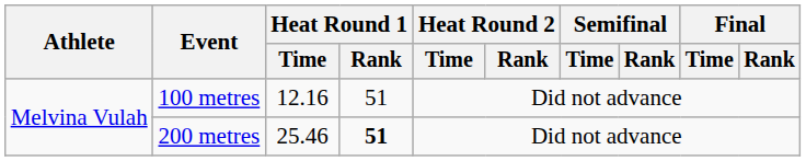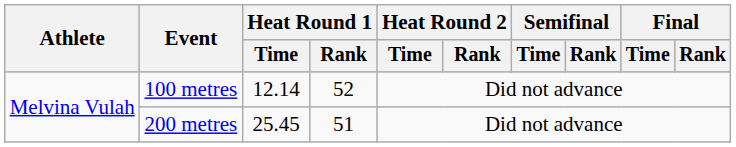100 metres | Heat Round 1 / Time: 12.16 -> 12.14
100 metres | Heat Round 1 / Rank: 51 -> 52
200 metres | Heat Round 1 / Time: 25.46 -> 25.45
200 metres | Heat Round 1 / Rank: bold -> normal
